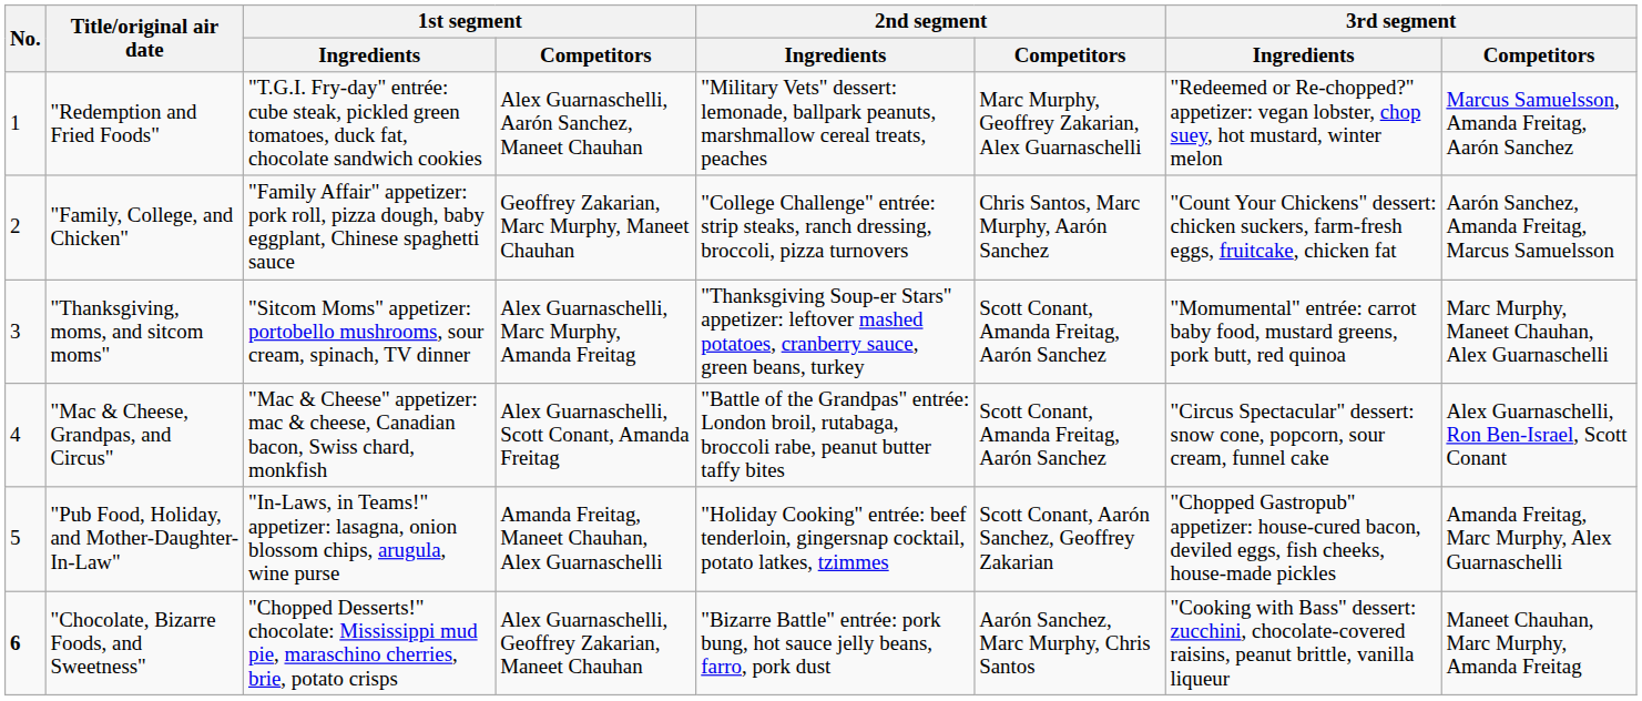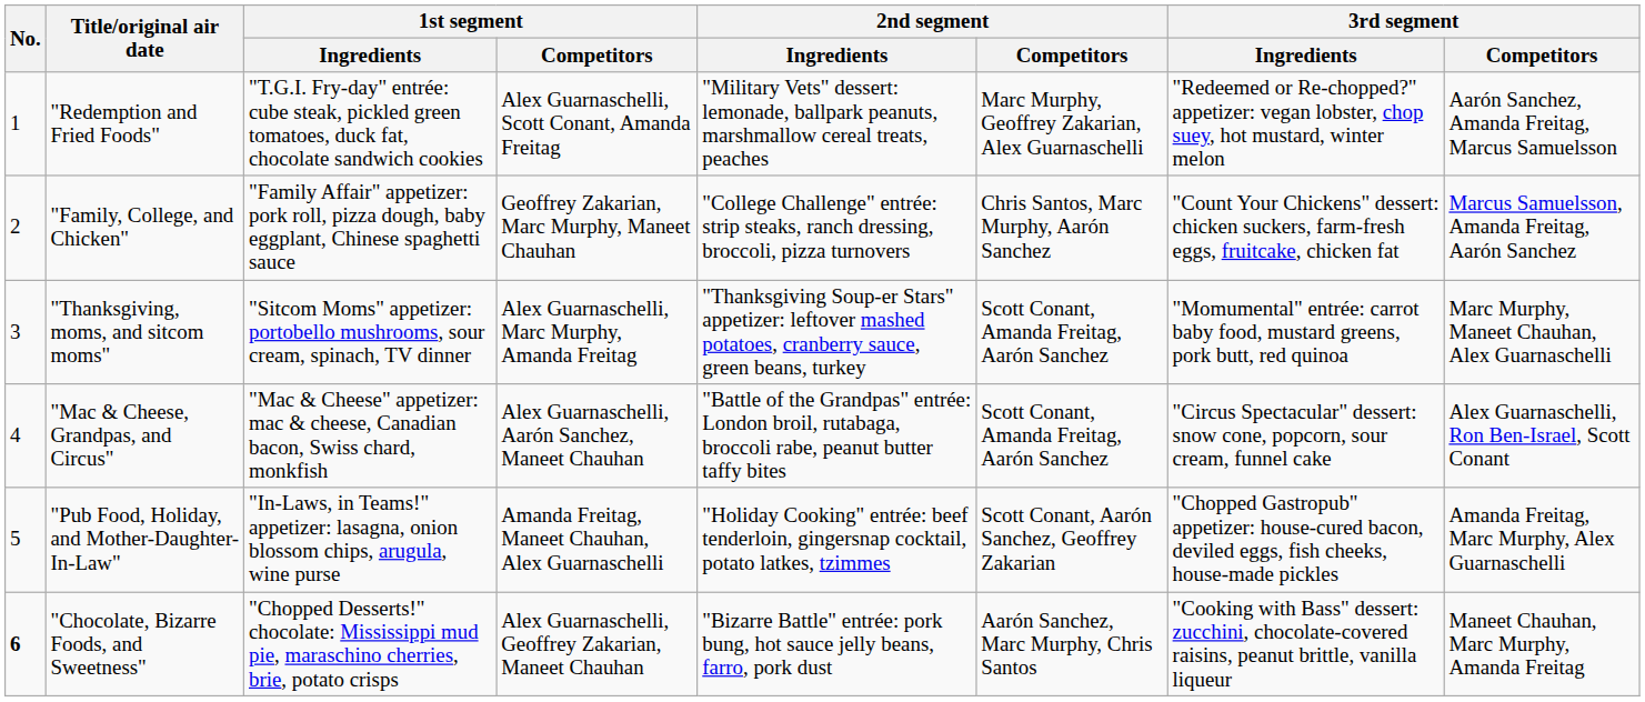"Redemption and Fried Foods" | 1st segment / Competitors: Alex Guarnaschelli, Aarón Sanchez, Maneet Chauhan -> Alex Guarnaschelli, Scott Conant, Amanda Freitag
"Redemption and Fried Foods" | 3rd segment / Competitors: Marcus Samuelsson, Amanda Freitag, Aarón Sanchez -> Aarón Sanchez, Amanda Freitag, Marcus Samuelsson
"Family, College, and Chicken" | 3rd segment / Competitors: Aarón Sanchez, Amanda Freitag, Marcus Samuelsson -> Marcus Samuelsson, Amanda Freitag, Aarón Sanchez
"Mac & Cheese, Grandpas, and Circus" | 1st segment / Competitors: Alex Guarnaschelli, Scott Conant, Amanda Freitag -> Alex Guarnaschelli, Aarón Sanchez, Maneet Chauhan
